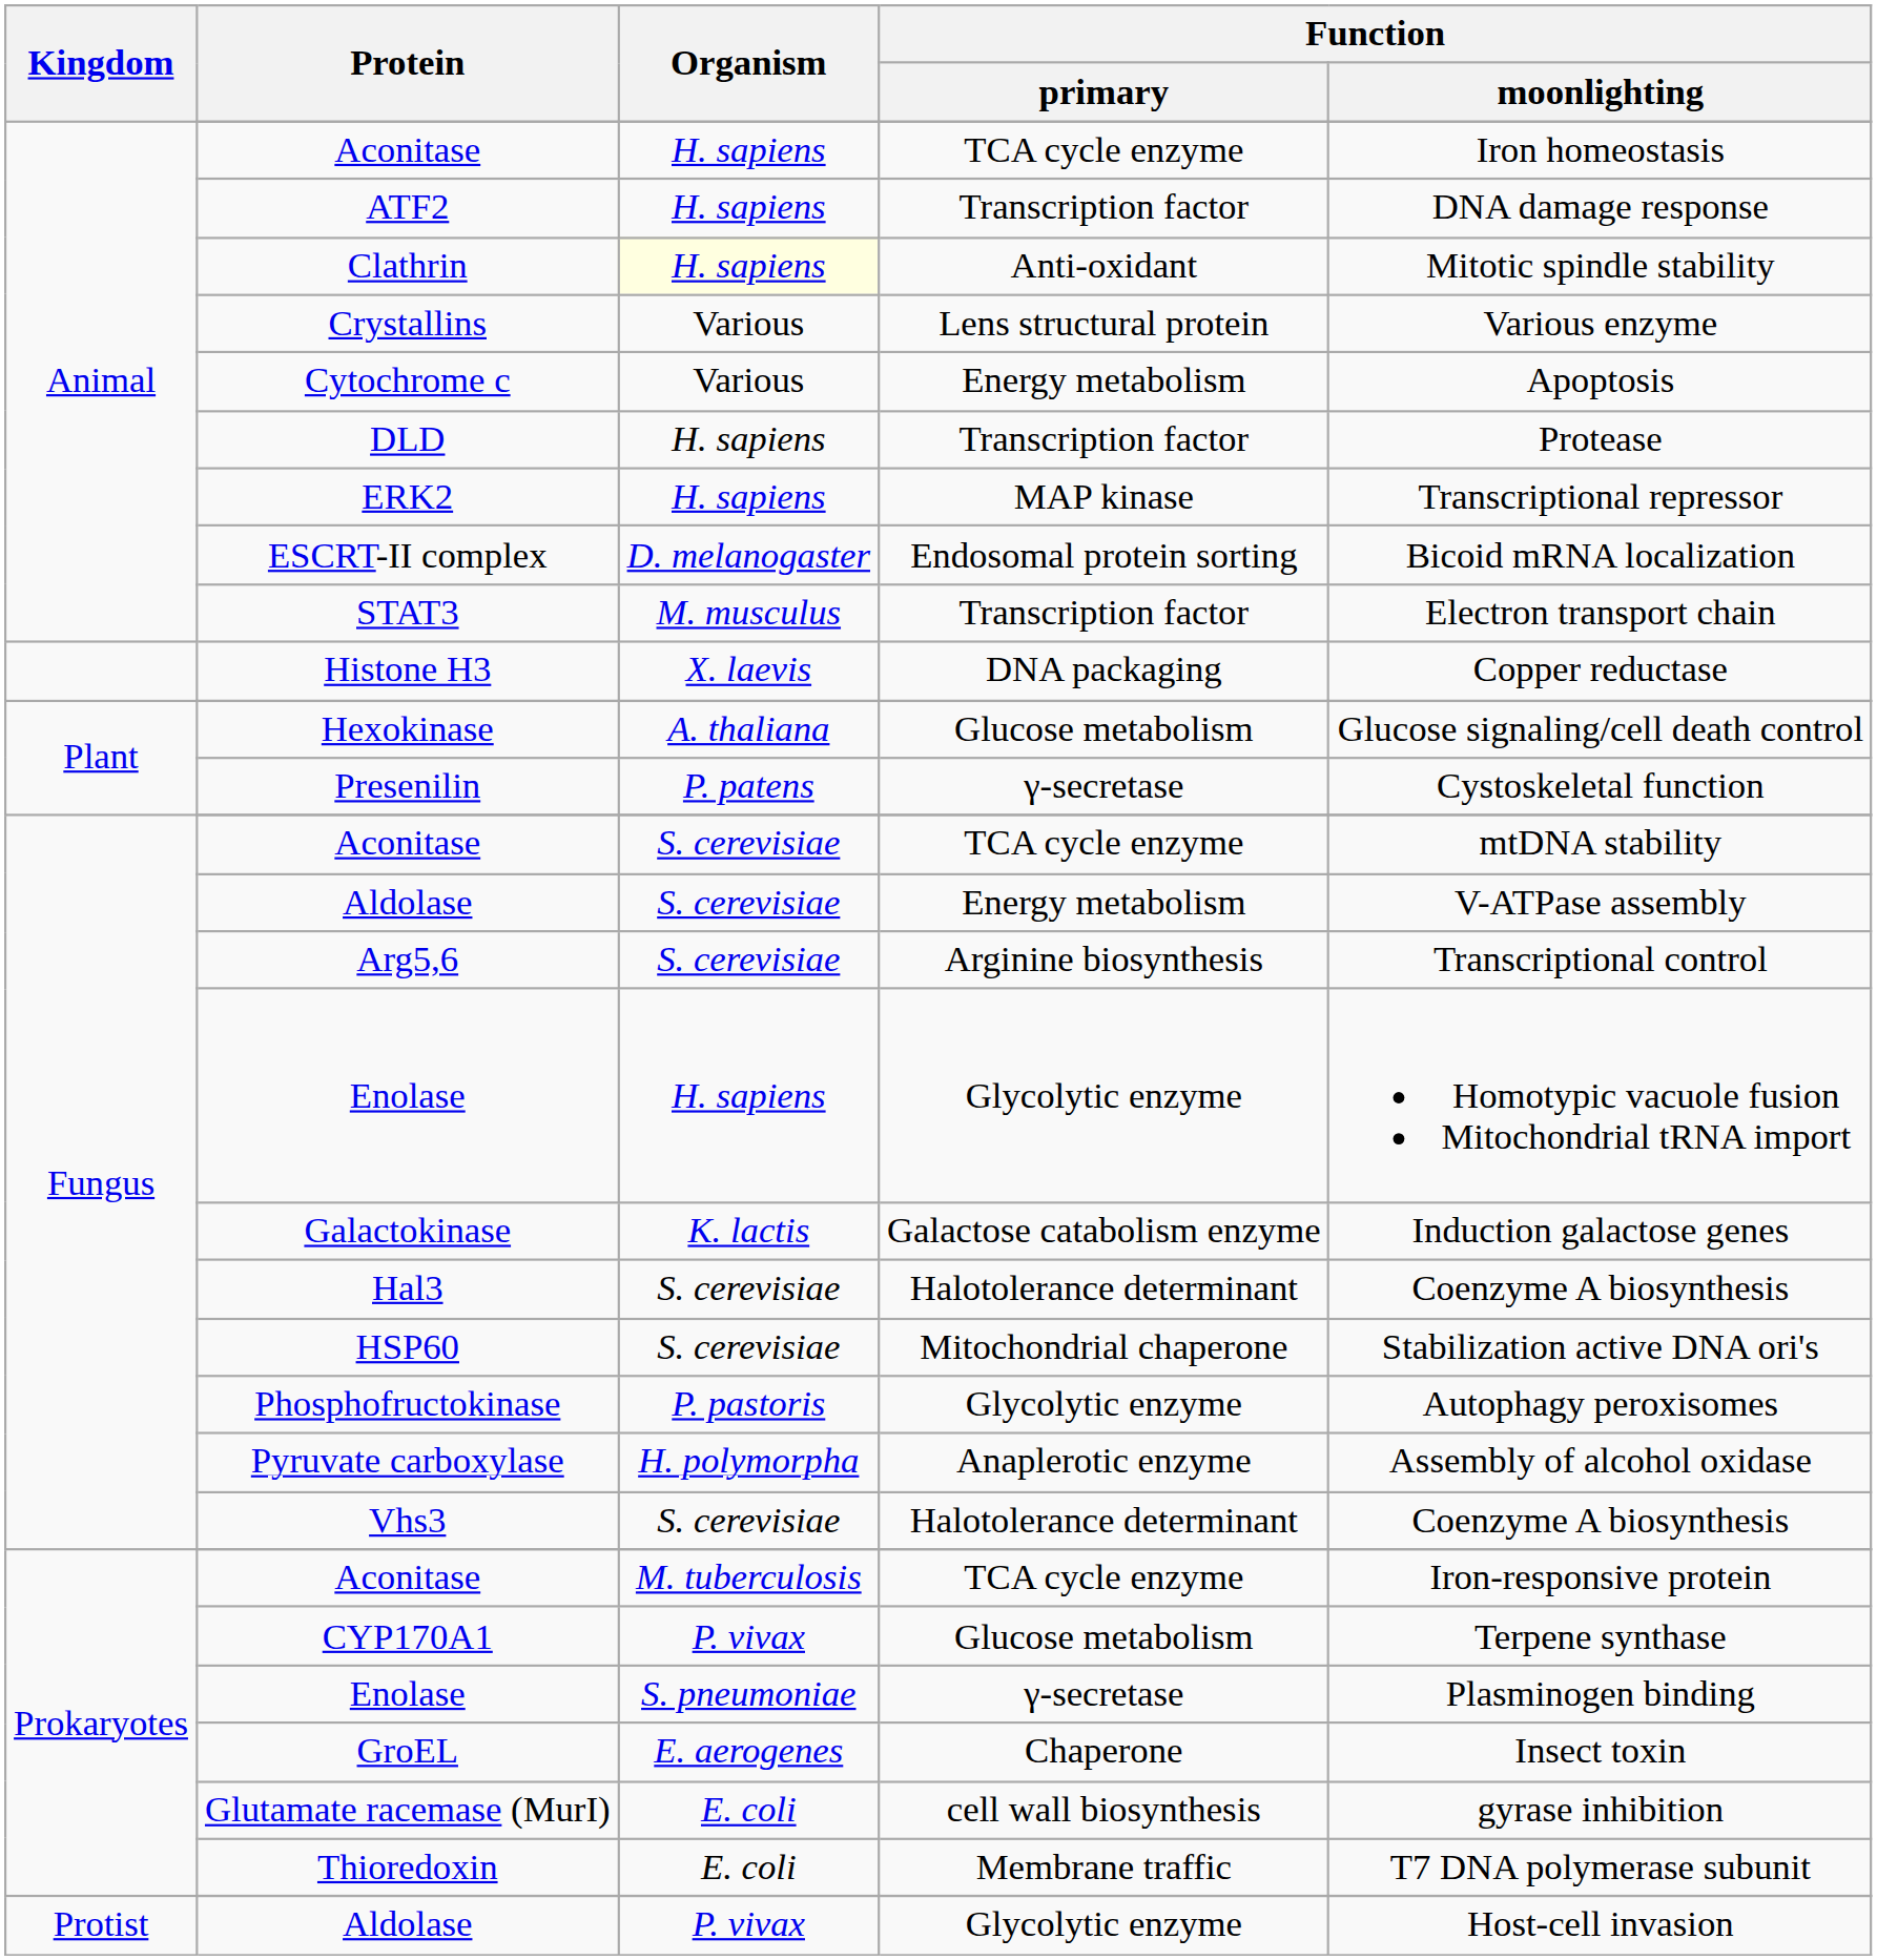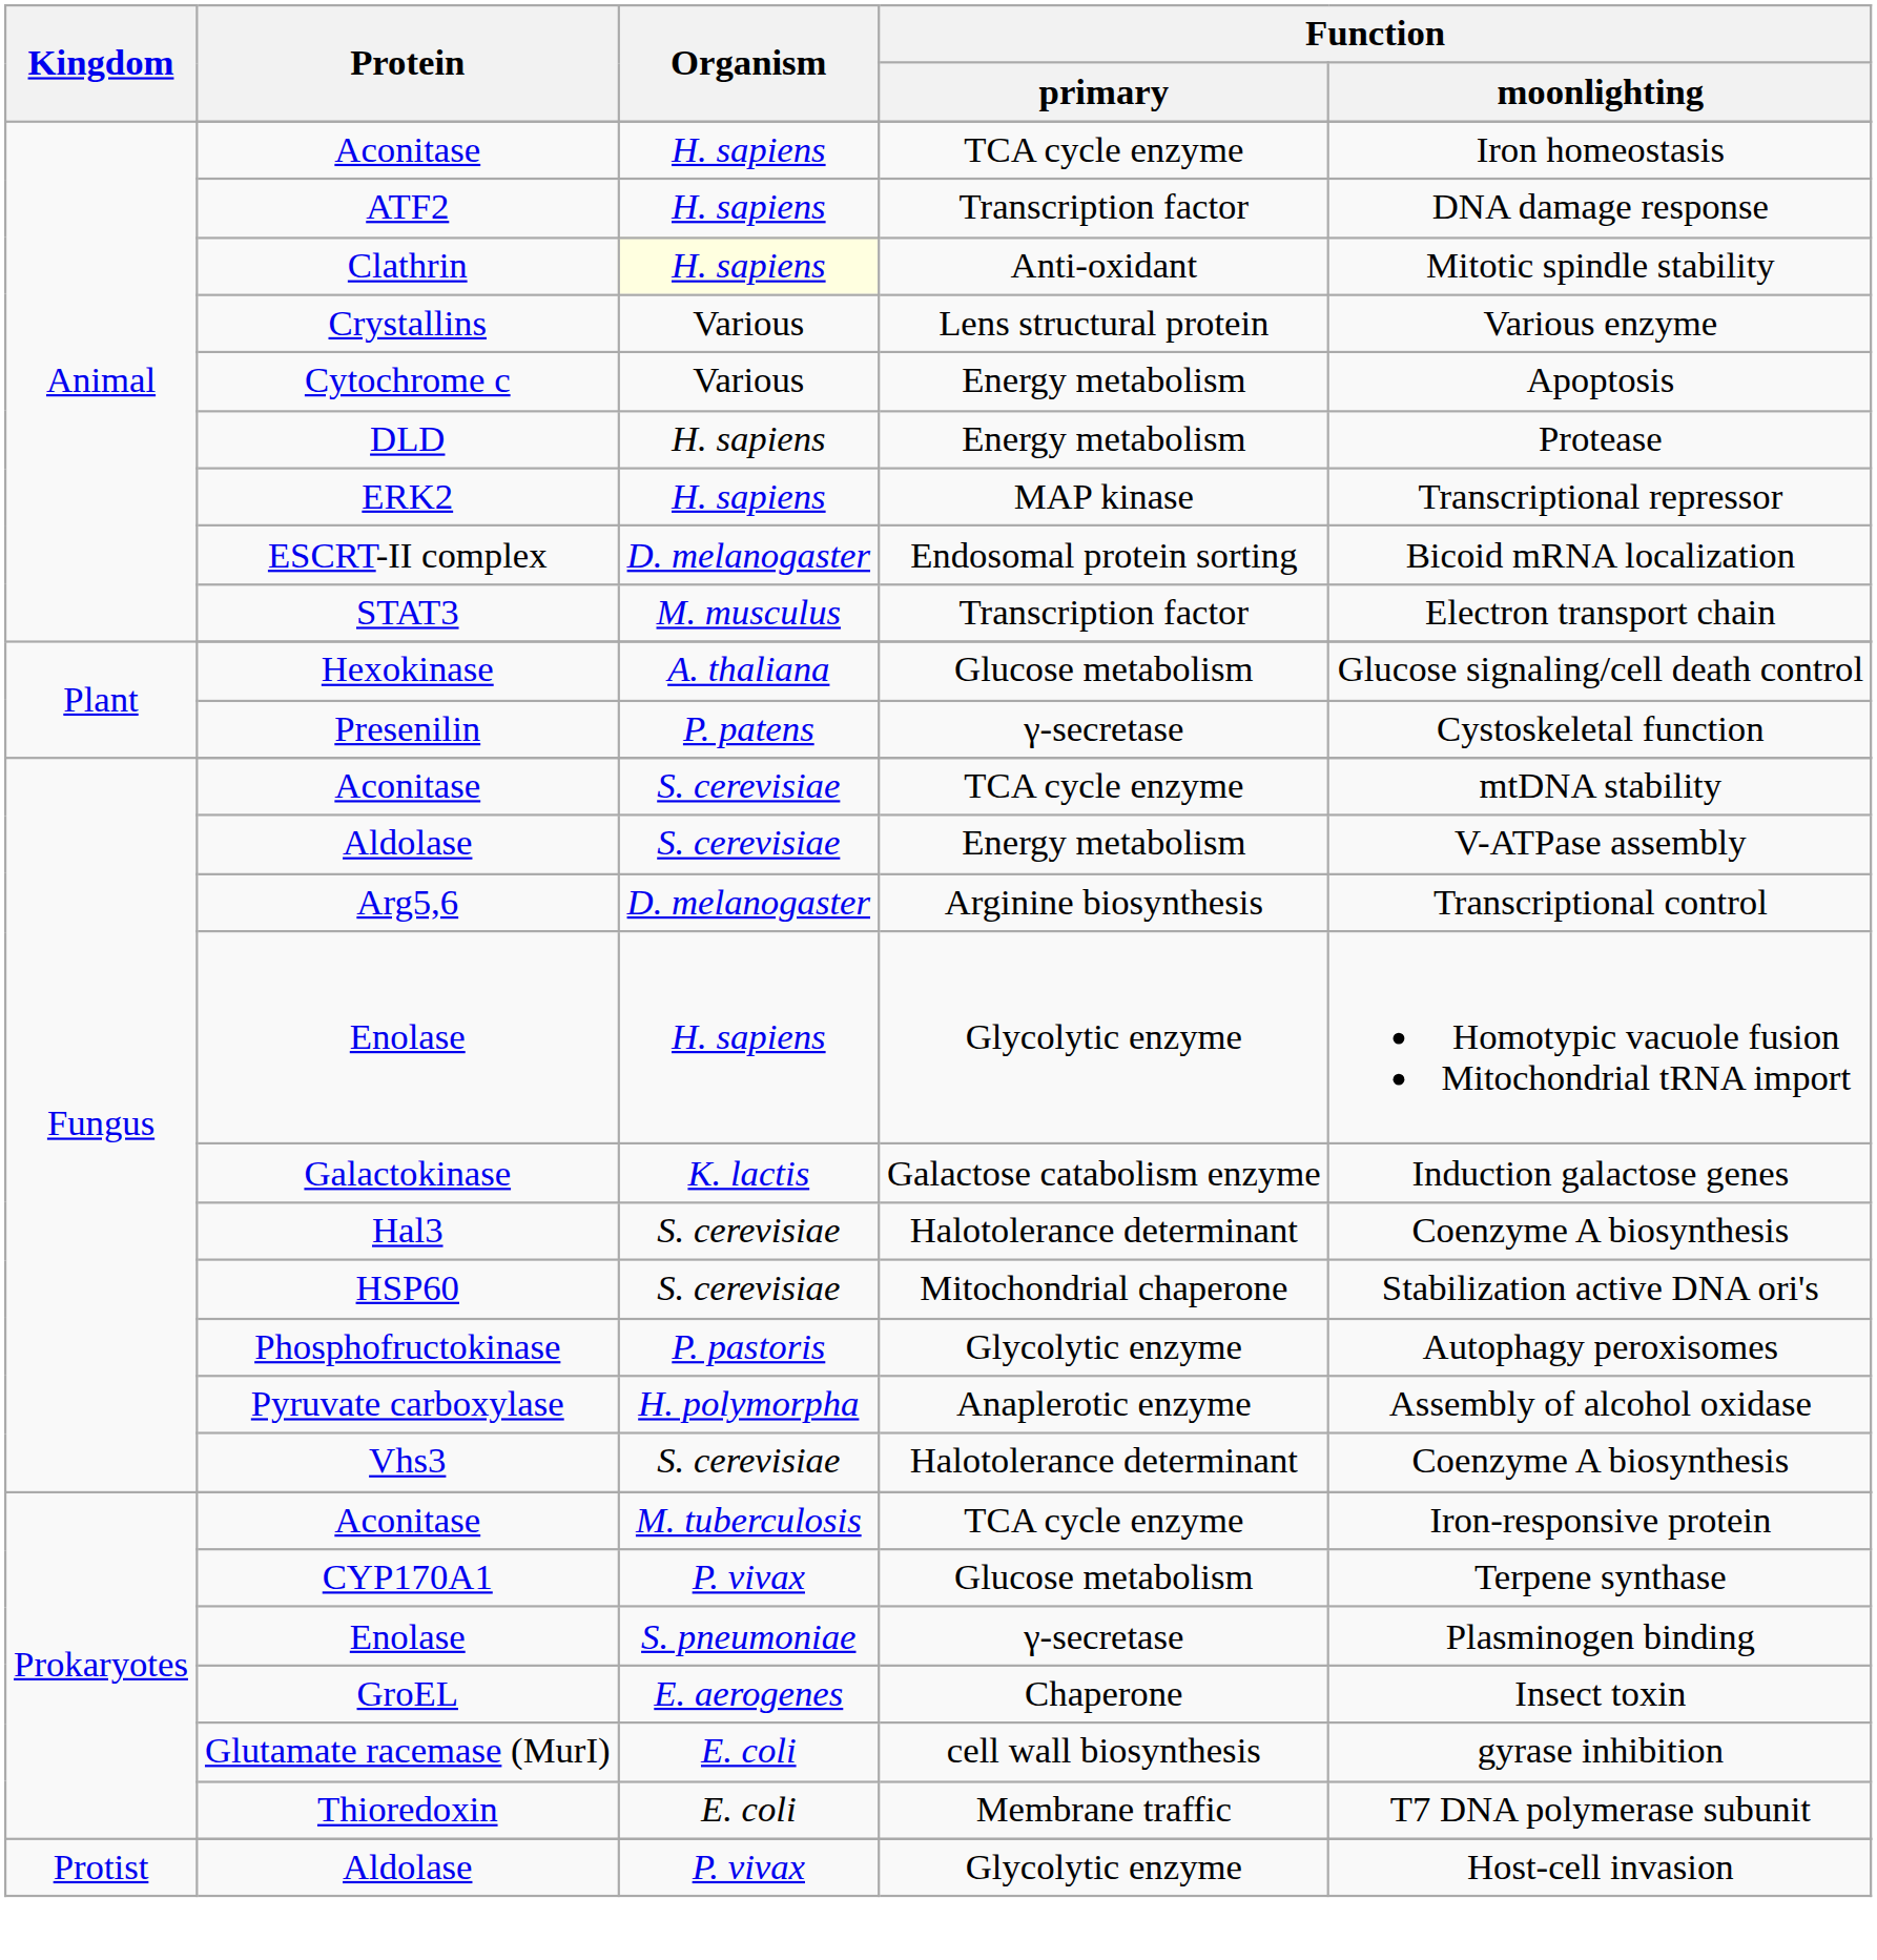DLD | Function / primary: Transcription factor -> Energy metabolism
- row: Histone H3 | X. laevis | DNA packaging | Copper reductase
Arg5,6 | Organism: S. cerevisiae -> D. melanogaster
